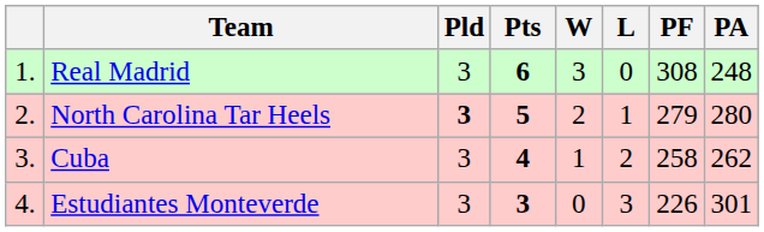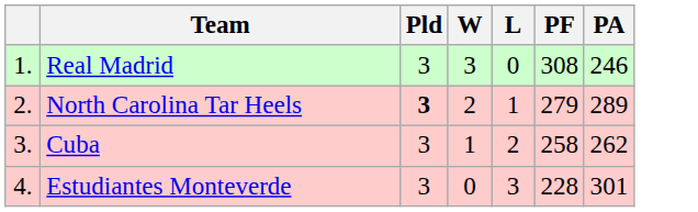- column: Pts | 6 | 5 | 4 | 3
Real Madrid | PA: 248 -> 246
North Carolina Tar Heels | PA: 280 -> 289
Estudiantes Monteverde | PF: 226 -> 228
